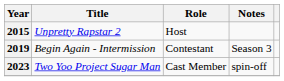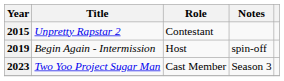2015 | Role: Host -> Contestant
2019 | Role: Contestant -> Host
2019 | Notes: Season 3 -> spin-off
2023 | Notes: spin-off -> Season 3
